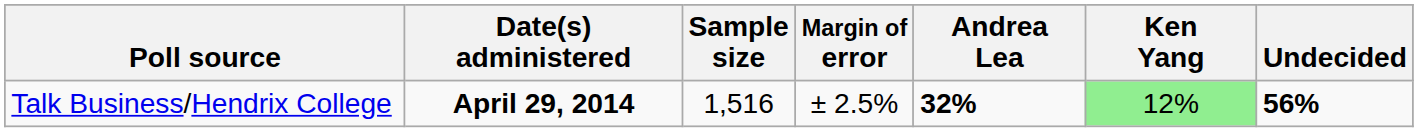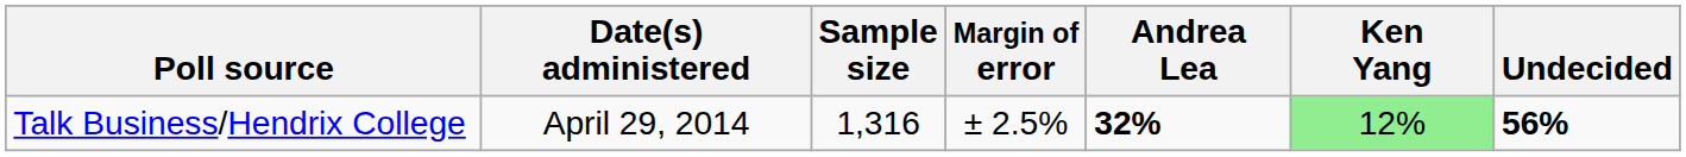Talk Business/Hendrix College | Date(s) administered: bold -> normal
Talk Business/Hendrix College | Sample size: 1,516 -> 1,316
